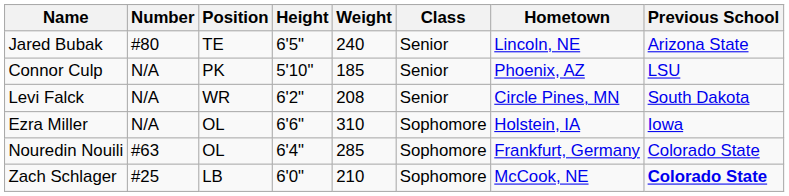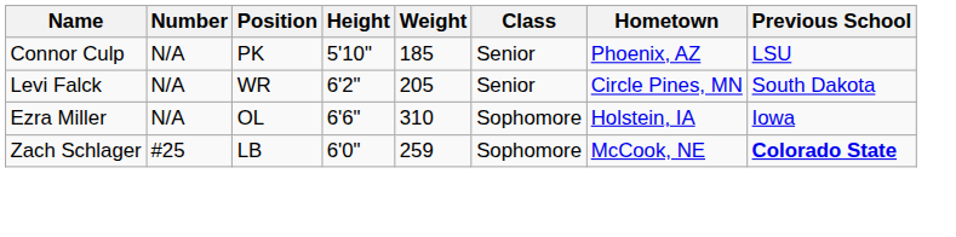- row: Jared Bubak | #80 | TE | 6'5" | 240 | Senior | Lincoln, NE | Arizona State
Levi Falck | Weight: 208 -> 205
- row: Nouredin Nouili | #63 | OL | 6'4" | 285 | Sophomore | Frankfurt, Germany | Colorado State
Zach Schlager | Weight: 210 -> 259
